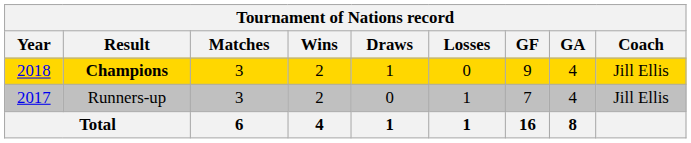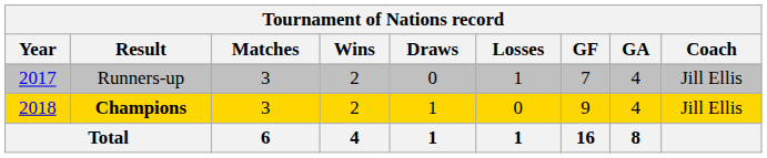rows swapped: Runners-up <-> Champions
